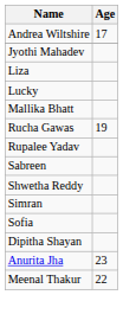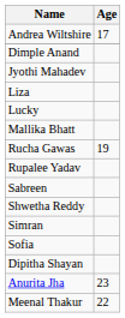+ row: Dimple Anand
